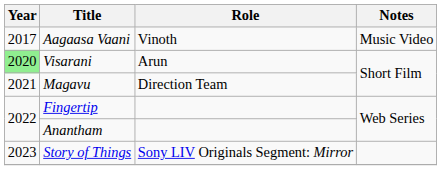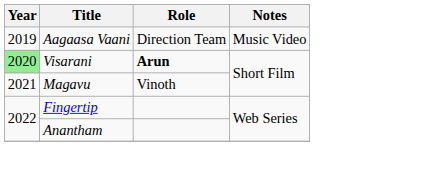Aagaasa Vaani | Year: 2017 -> 2019
Aagaasa Vaani | Role: Vinoth -> Direction Team
Visarani | Role: normal -> bold
Magavu | Role: Direction Team -> Vinoth
- row: 2023 | Story of Things | Sony LIV Originals Segment: Mirror
